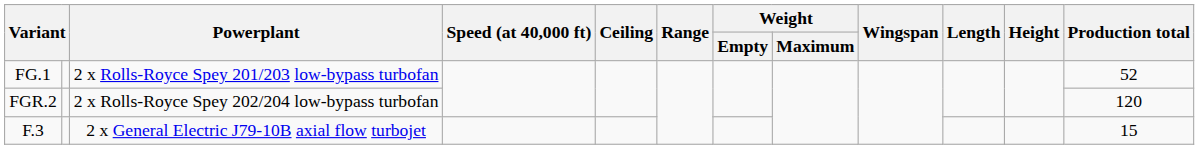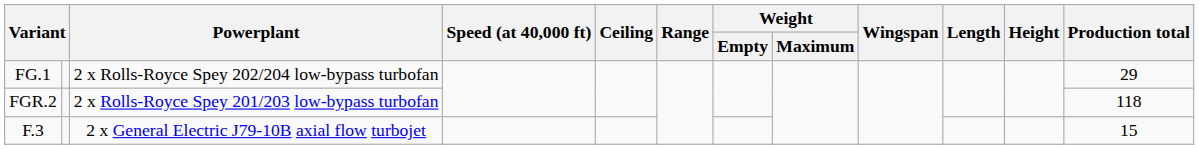FG.1 | Powerplant: 2 x Rolls-Royce Spey 201/203 low-bypass turbofan -> 2 x Rolls-Royce Spey 202/204 low-bypass turbofan
FG.1 | Production total: 52 -> 29
FGR.2 | Powerplant: 2 x Rolls-Royce Spey 202/204 low-bypass turbofan -> 2 x Rolls-Royce Spey 201/203 low-bypass turbofan
FGR.2 | Production total: 120 -> 118
